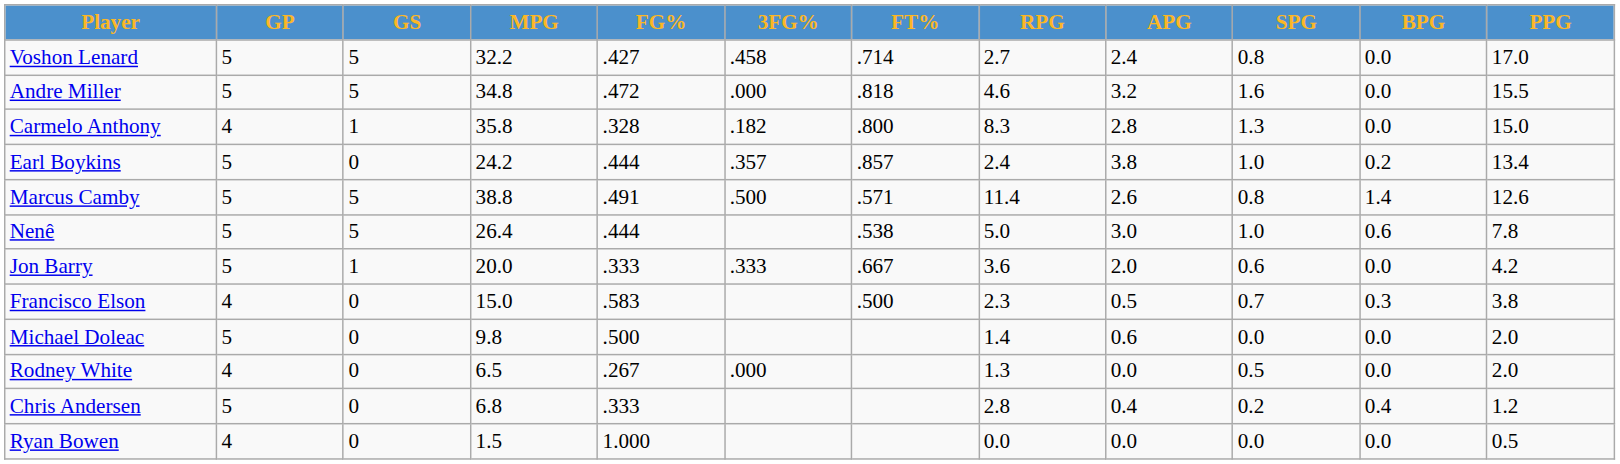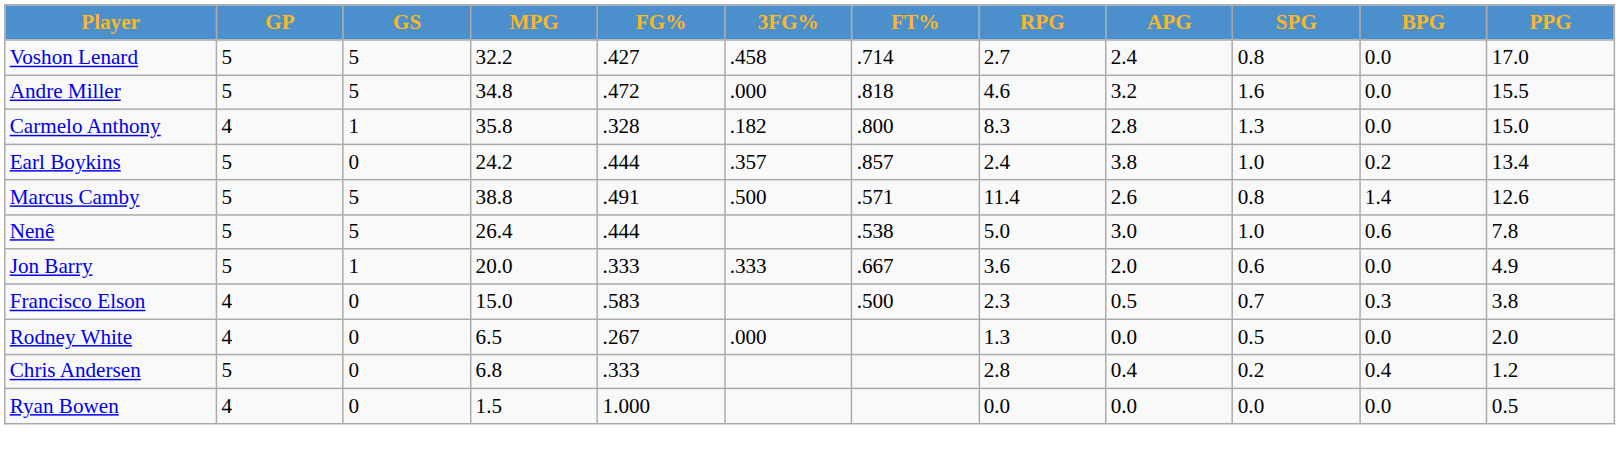Jon Barry | PPG: 4.2 -> 4.9
- row: Michael Doleac | 5 | 0 | 9.8 | .500 | 1.4 | 0.6 | 0.0 | 0.0 | 2.0
